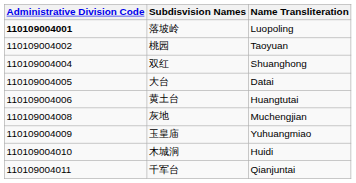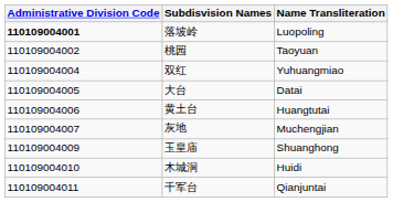双红 | Name Transliteration: Shuanghong -> Yuhuangmiao
灰地 | Administrative Division Code: 110109004008 -> 110109004007
玉皇庙 | Name Transliteration: Yuhuangmiao -> Shuanghong
